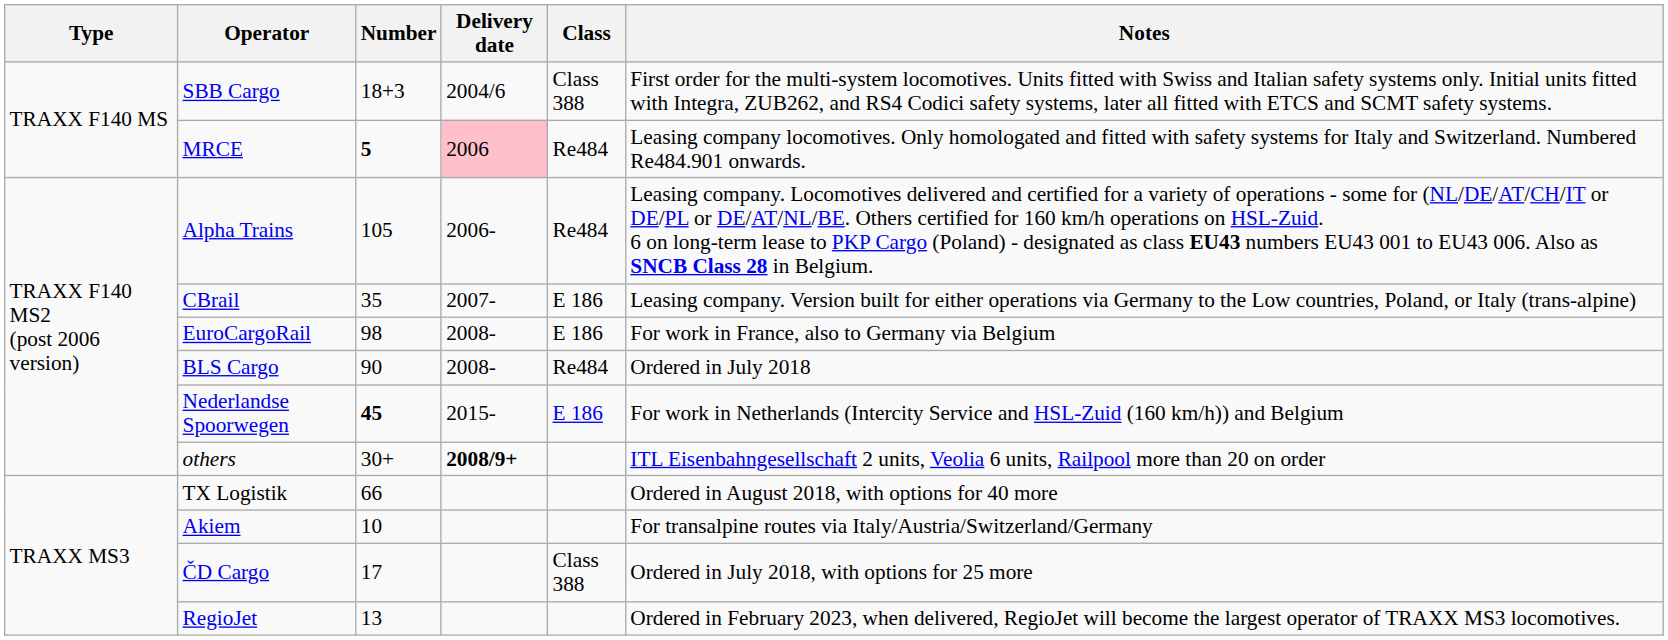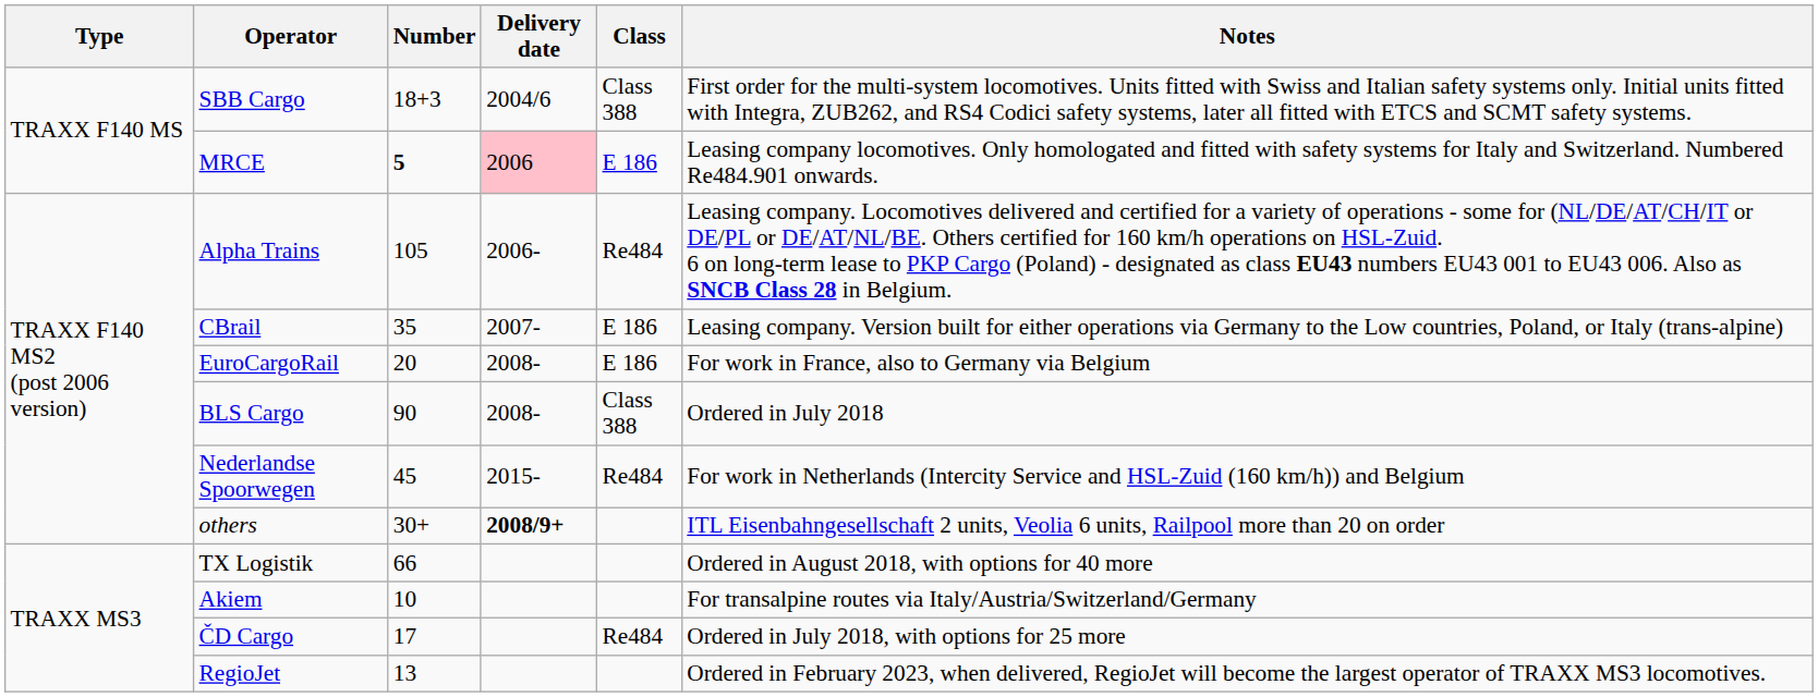MRCE | Class: Re484 -> E 186
EuroCargoRail | Number: 98 -> 20
BLS Cargo | Class: Re484 -> Class 388
Nederlandse Spoorwegen | Number: bold -> normal
Nederlandse Spoorwegen | Class: E 186 -> Re484
ČD Cargo | Class: Class 388 -> Re484
